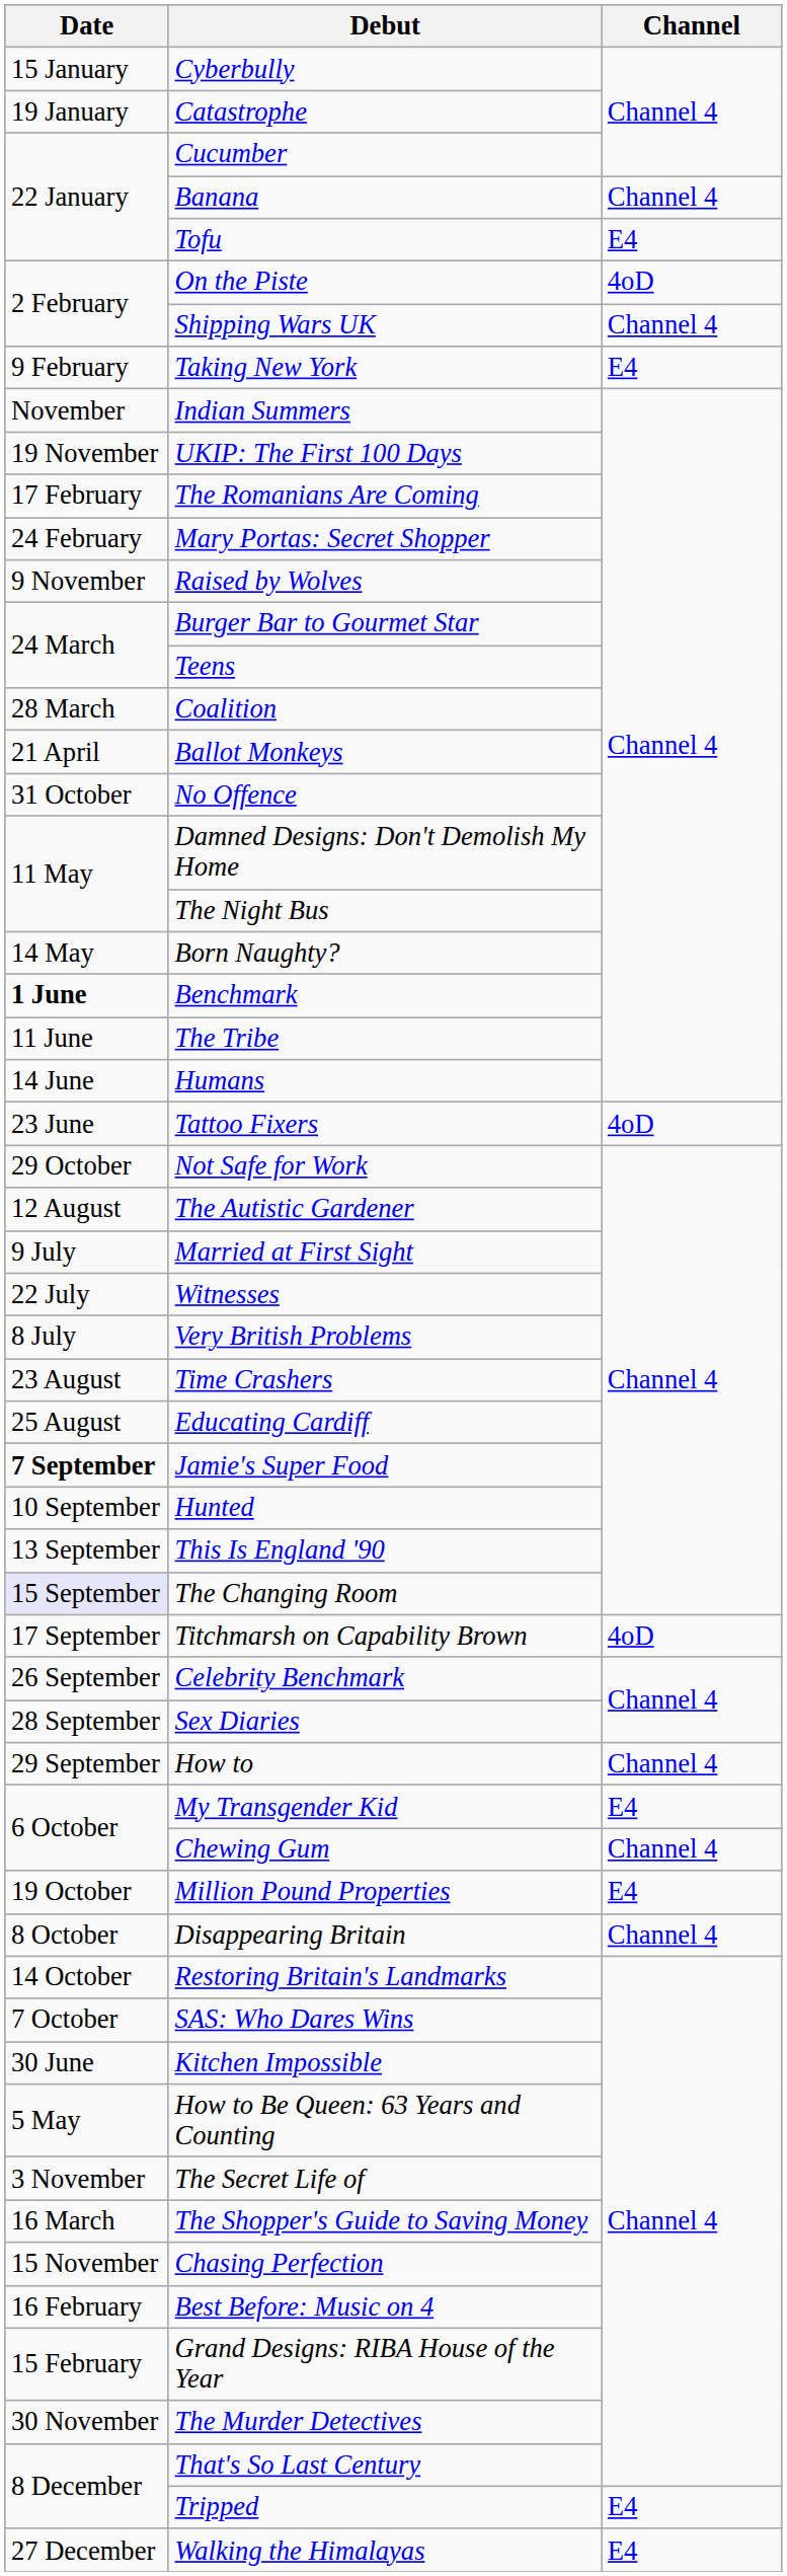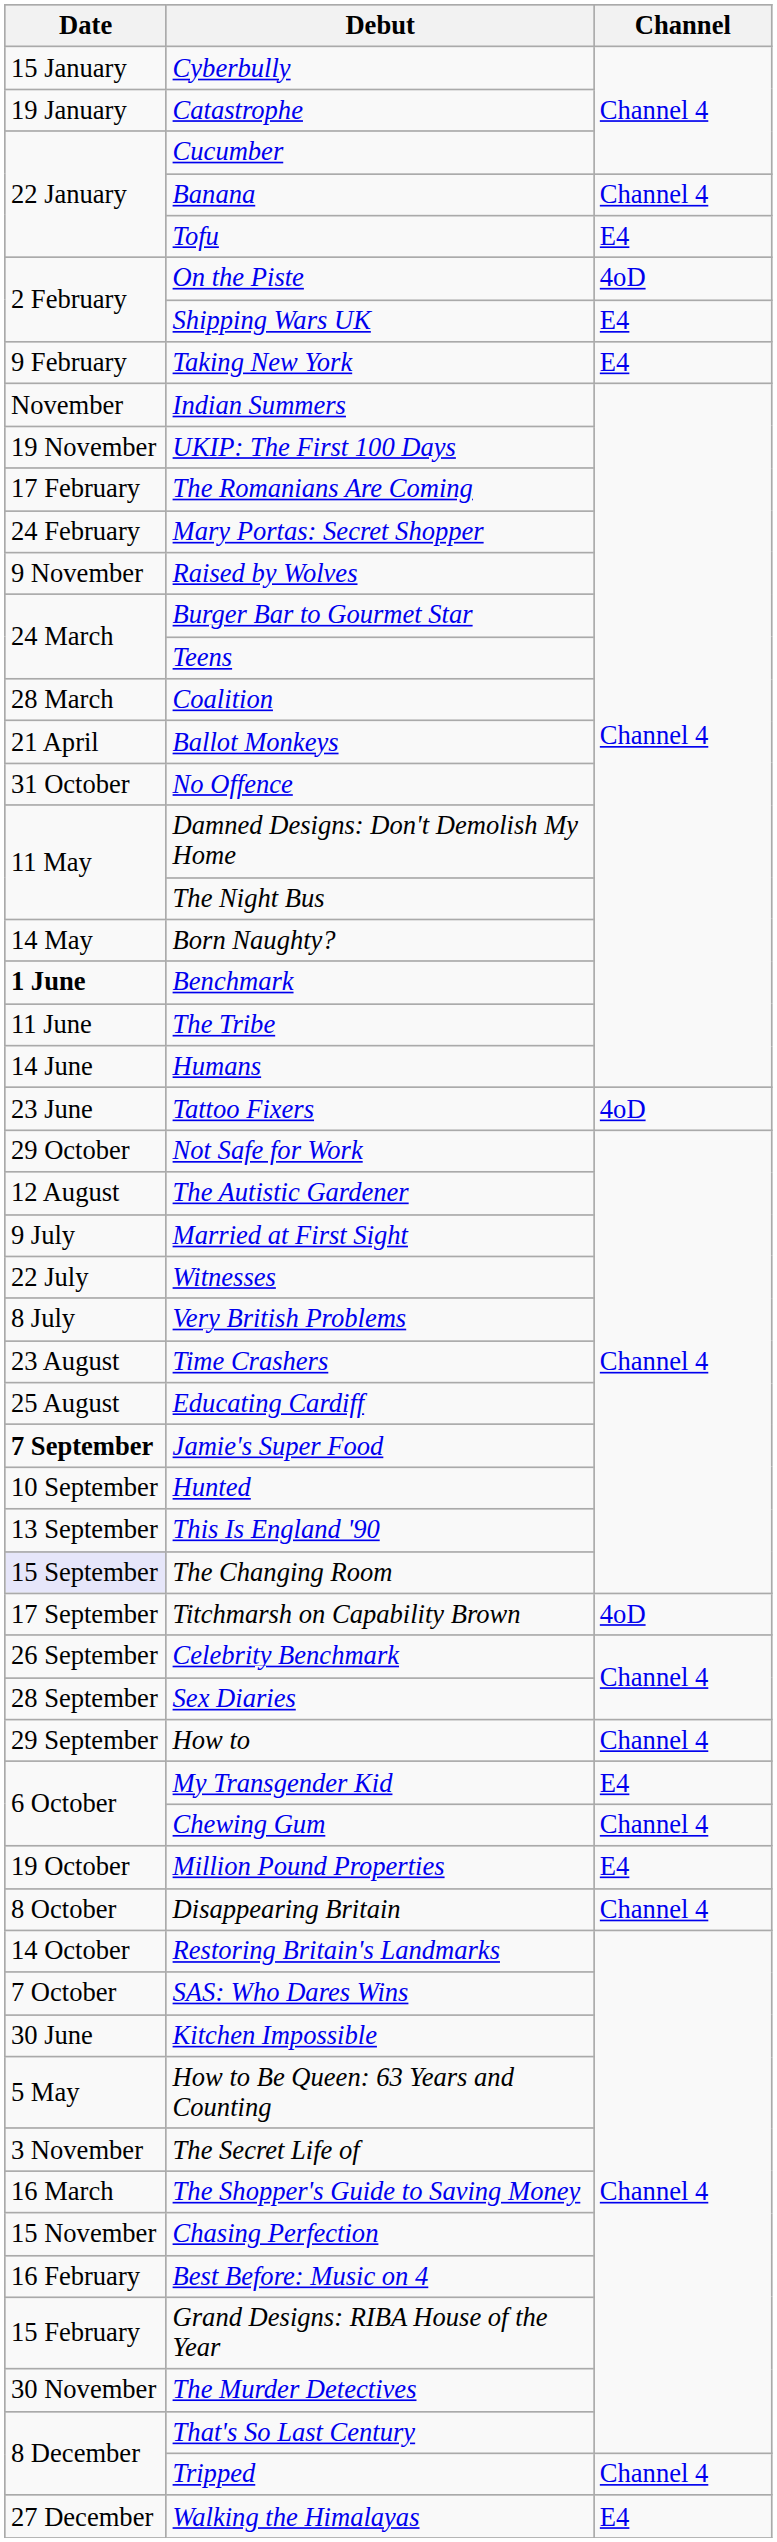Shipping Wars UK | Channel: Channel 4 -> E4
Tripped | Channel: E4 -> Channel 4
